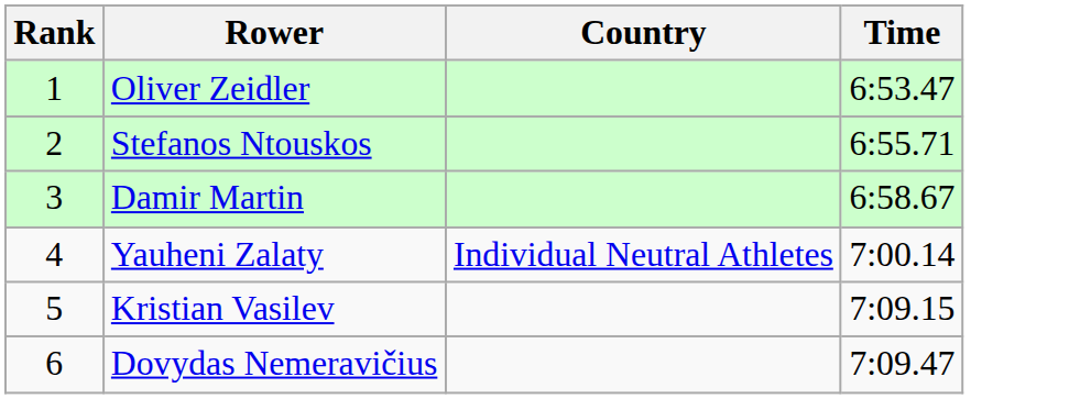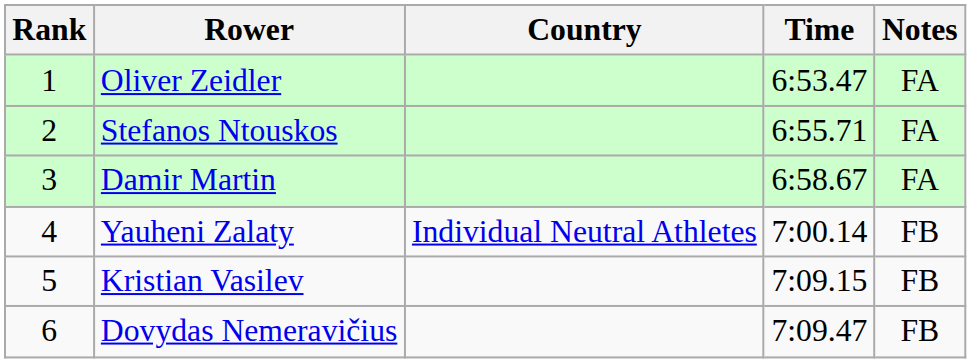+ column: Notes | FA | FA | FA | FB | FB | FB
